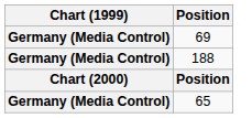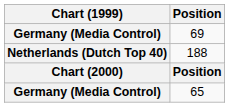188 | Chart (1999): Germany (Media Control) -> Netherlands (Dutch Top 40)
